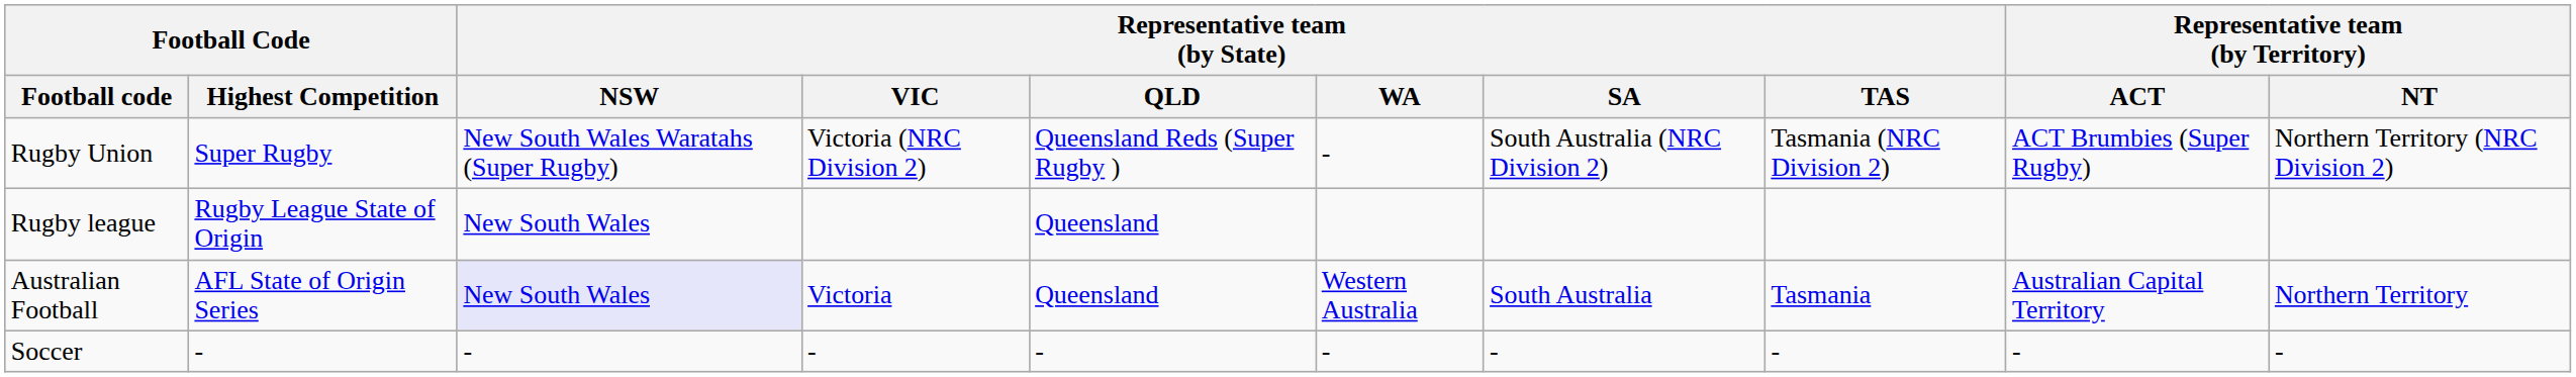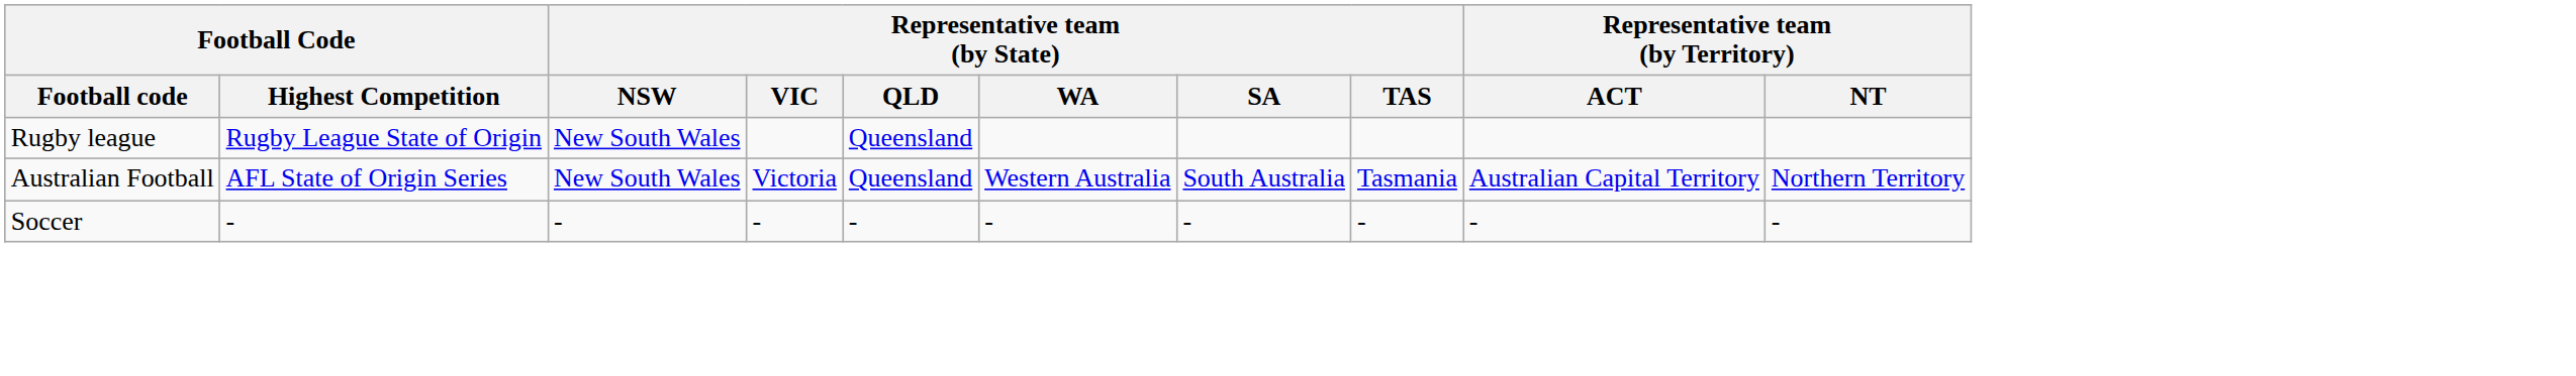- row: Rugby Union | Super Rugby | New South Wales Waratahs (Super Rugby) | Victoria (NRC Division 2) | Queensland Reds (Super Rugby ) | - | South Australia (NRC Division 2) | Tasmania (NRC Division 2) | ACT Brumbies (Super Rugby) | Northern Territory (NRC Division 2)
Australian Football | Representative team (by State) / NSW: lavender background -> no background
